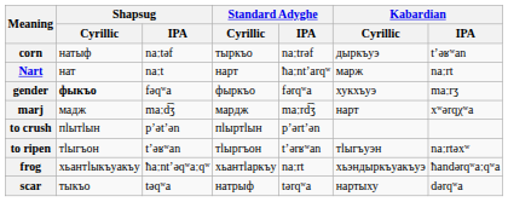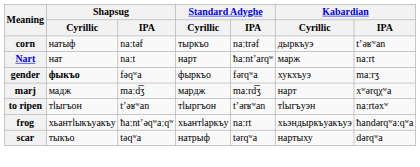- row: to crush | пӏытӏын | pʼətʼən | пӏыртӏын | pʼərtʼən
